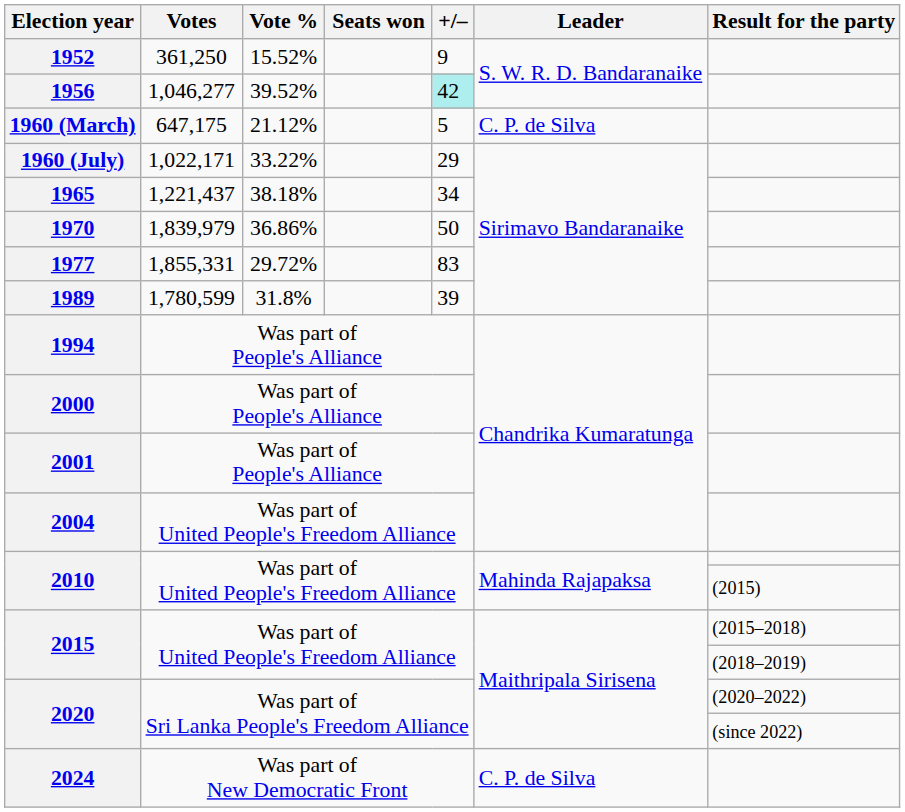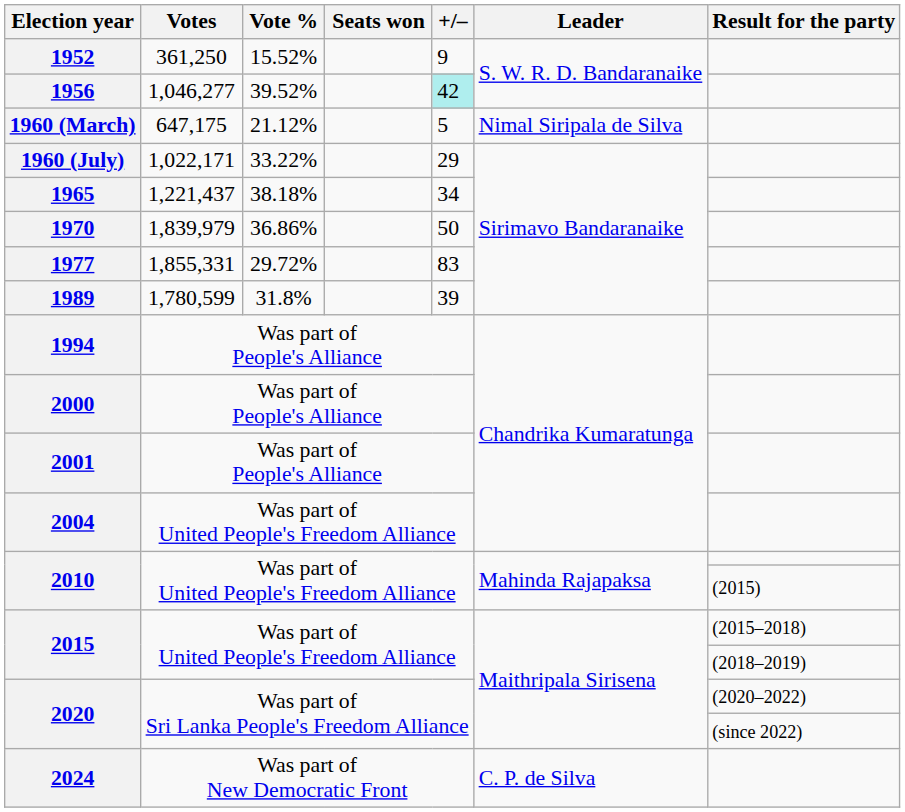1960 (March) | Leader: C. P. de Silva -> Nimal Siripala de Silva
